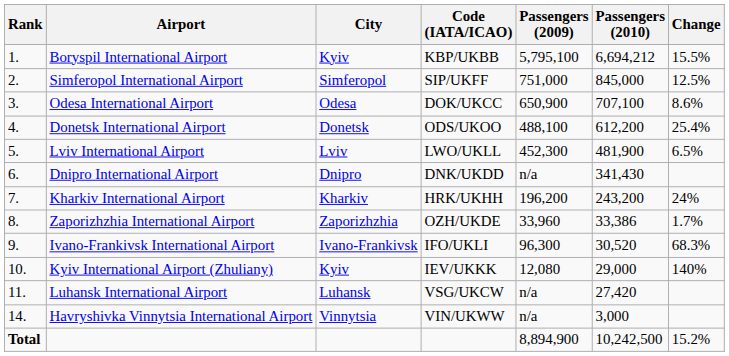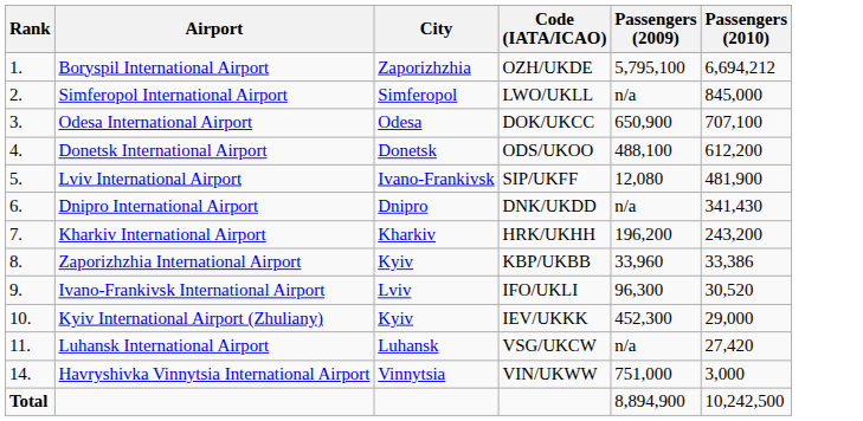- column: Change | 15.5% | 12.5% | 8.6% | 25.4% | 6.5% | 24% | 1.7% | 68.3% | 140% | 15.2%
Boryspil International Airport | City: Kyiv -> Zaporizhzhia
Boryspil International Airport | Code (IATA/ICAO): KBP/UKBB -> OZH/UKDE
Simferopol International Airport | Code (IATA/ICAO): SIP/UKFF -> LWO/UKLL
Simferopol International Airport | Passengers (2009): 751,000 -> n/a
Lviv International Airport | City: Lviv -> Ivano-Frankivsk
Lviv International Airport | Code (IATA/ICAO): LWO/UKLL -> SIP/UKFF
Lviv International Airport | Passengers (2009): 452,300 -> 12,080
Zaporizhzhia International Airport | City: Zaporizhzhia -> Kyiv
Zaporizhzhia International Airport | Code (IATA/ICAO): OZH/UKDE -> KBP/UKBB
Ivano-Frankivsk International Airport | City: Ivano-Frankivsk -> Lviv
Kyiv International Airport (Zhuliany) | Passengers (2009): 12,080 -> 452,300
Havryshivka Vinnytsia International Airport | Passengers (2009): n/a -> 751,000
